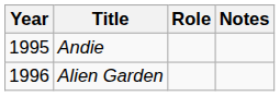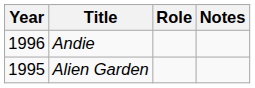Andie | Year: 1995 -> 1996
Alien Garden | Year: 1996 -> 1995
